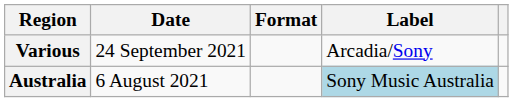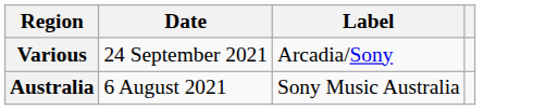- column: Format
Australia | Label: lightblue background -> no background
